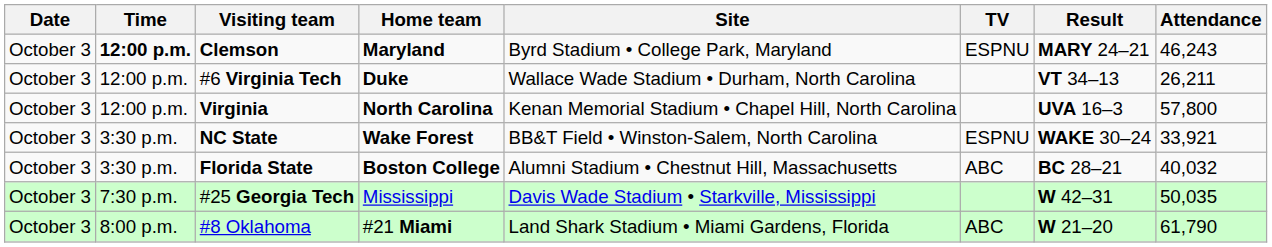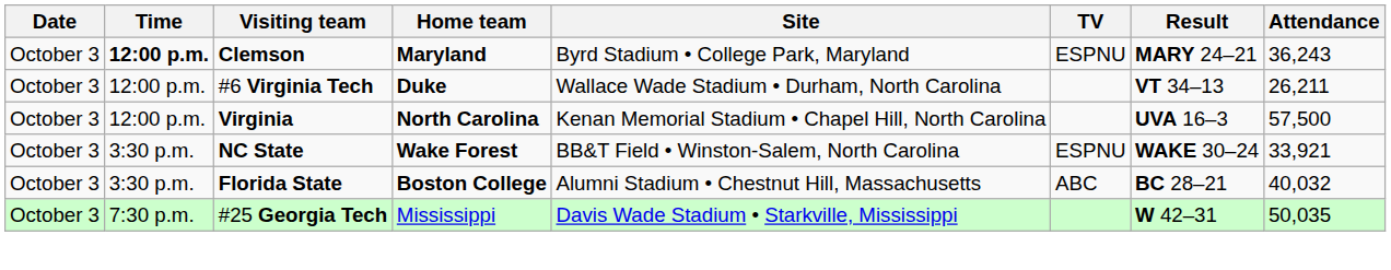Clemson | Attendance: 46,243 -> 36,243
Virginia | Attendance: 57,800 -> 57,500
- row: October 3 | 8:00 p.m. | #8 Oklahoma | #21 Miami | Land Shark Stadium • Miami Gardens, Florida | ABC | W 21–20 | 61,790
